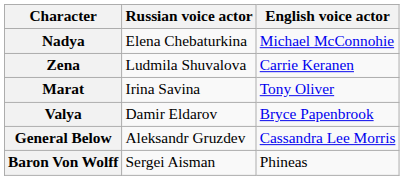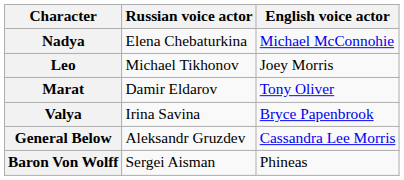+ row: Leo | Michael Tikhonov | Joey Morris
- row: Zena | Ludmila Shuvalova | Carrie Keranen
Marat | Russian voice actor: Irina Savina -> Damir Eldarov
Valya | Russian voice actor: Damir Eldarov -> Irina Savina
